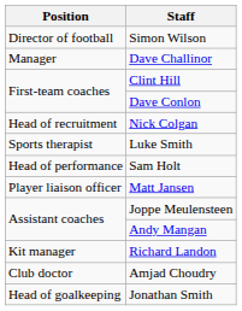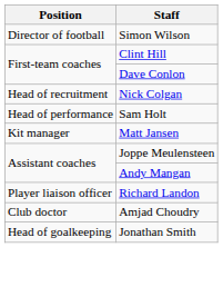- row: Manager | Dave Challinor
- row: Sports therapist | Luke Smith
Matt Jansen | Position: Player liaison officer -> Kit manager
Richard Landon | Position: Kit manager -> Player liaison officer
